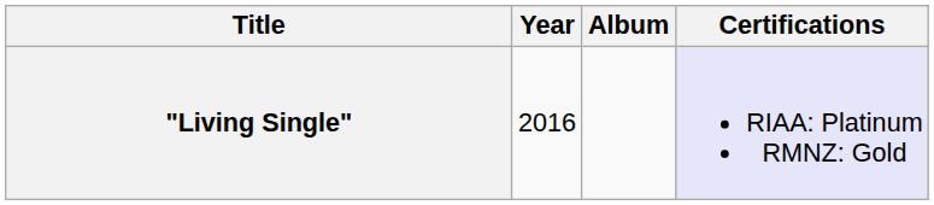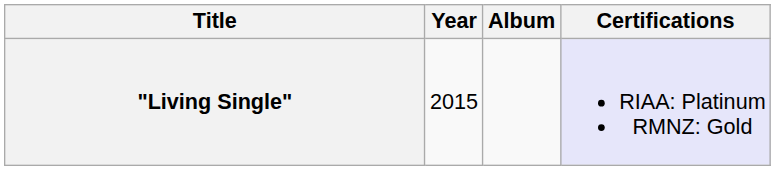"Living Single" | Year: 2016 -> 2015
